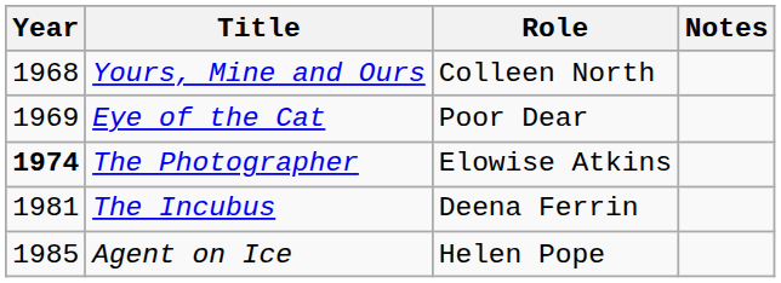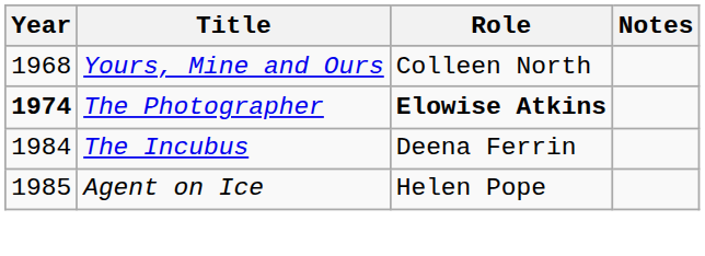- row: 1969 | Eye of the Cat | Poor Dear
The Photographer | Role: normal -> bold
The Incubus | Year: 1981 -> 1984
